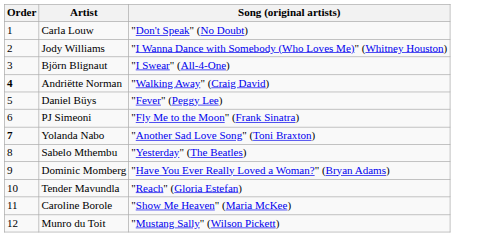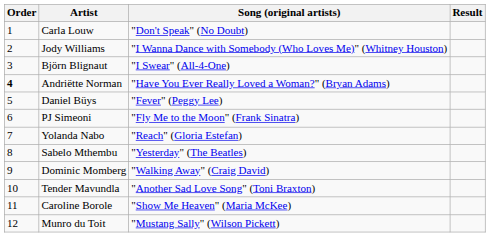+ column: Result
Andriëtte Norman | Song (original artists): "Walking Away" (Craig David) -> "Have You Ever Really Loved a Woman?" (Bryan Adams)
Yolanda Nabo | Order: bold -> normal
Yolanda Nabo | Song (original artists): "Another Sad Love Song" (Toni Braxton) -> "Reach" (Gloria Estefan)
Dominic Momberg | Song (original artists): "Have You Ever Really Loved a Woman?" (Bryan Adams) -> "Walking Away" (Craig David)
Tender Mavundla | Song (original artists): "Reach" (Gloria Estefan) -> "Another Sad Love Song" (Toni Braxton)
